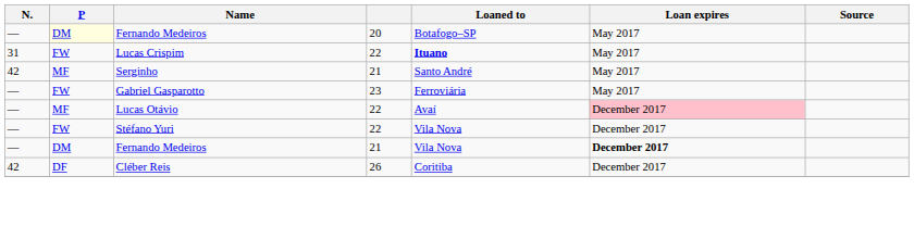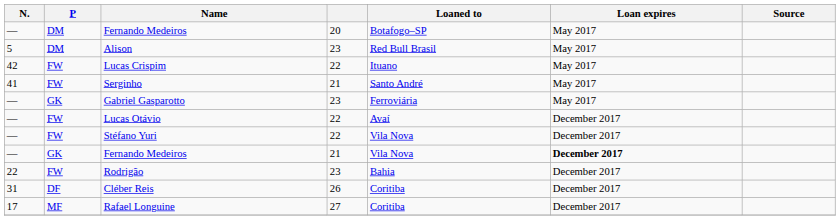Fernando Medeiros / 20 | P: lightyellow background -> no background
+ row: 5 | DM | Alison | 23 | Red Bull Brasil | May 2017
Lucas Crispim | N.: 31 -> 42
Lucas Crispim | Loaned to: bold -> normal
Serginho | N.: 42 -> 41
Serginho | P: MF -> FW
Gabriel Gasparotto | P: FW -> GK
Lucas Otávio | P: MF -> FW
Lucas Otávio | Loan expires: pink background -> no background
Fernando Medeiros / 21 | P: DM -> GK
+ row: 22 | FW | Rodrigão | 23 | Bahia | December 2017
Cléber Reis | N.: 42 -> 31
+ row: 17 | MF | Rafael Longuine | 27 | Coritiba | December 2017
